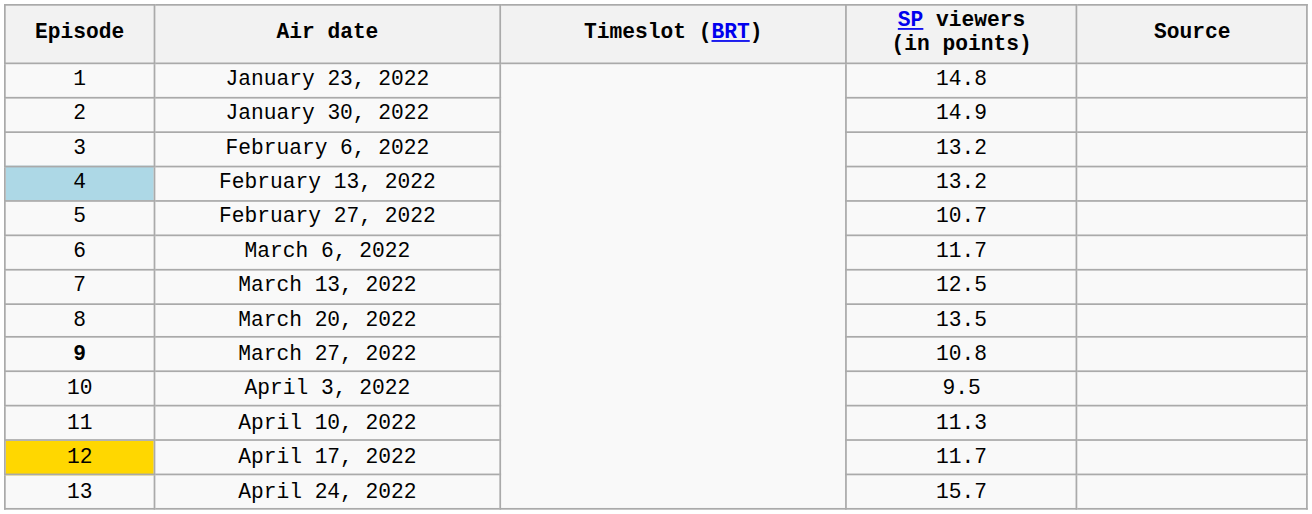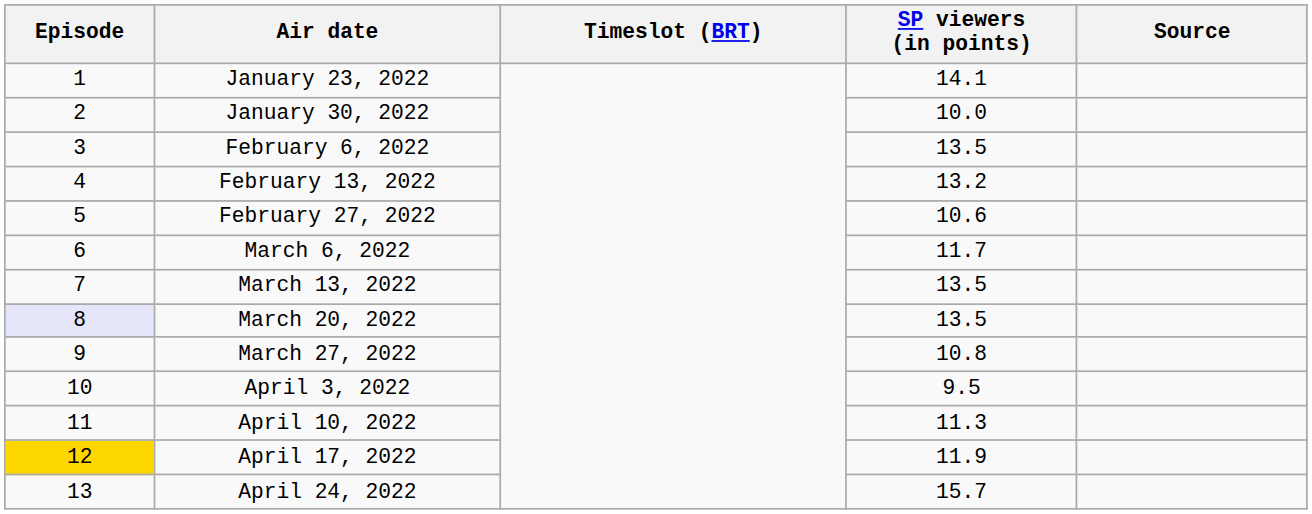January 23, 2022 | SP viewers (in points): 14.8 -> 14.1
January 30, 2022 | SP viewers (in points): 14.9 -> 10.0
February 6, 2022 | SP viewers (in points): 13.2 -> 13.5
February 13, 2022 | Episode: lightblue background -> no background
February 27, 2022 | SP viewers (in points): 10.7 -> 10.6
March 13, 2022 | SP viewers (in points): 12.5 -> 13.5
March 20, 2022 | Episode: no background -> lavender background
March 27, 2022 | Episode: bold -> normal
April 17, 2022 | SP viewers (in points): 11.7 -> 11.9
